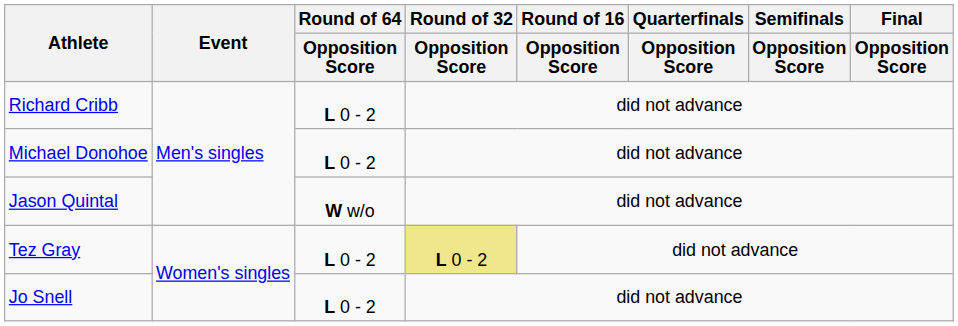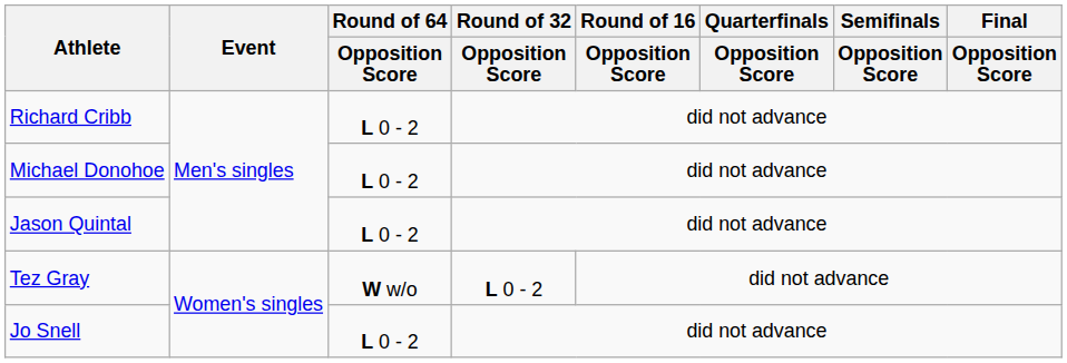Jason Quintal | Round of 64 / Opposition Score: W w/o -> L 0 - 2
Tez Gray | Round of 64 / Opposition Score: L 0 - 2 -> W w/o
Tez Gray | Round of 32 / Opposition Score: khaki background -> no background
